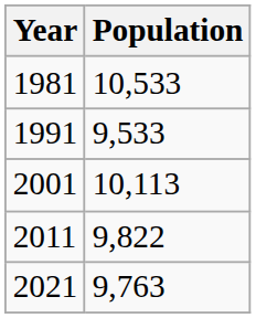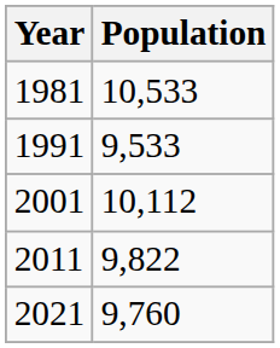2001 | Population: 10,113 -> 10,112
2021 | Population: 9,763 -> 9,760
